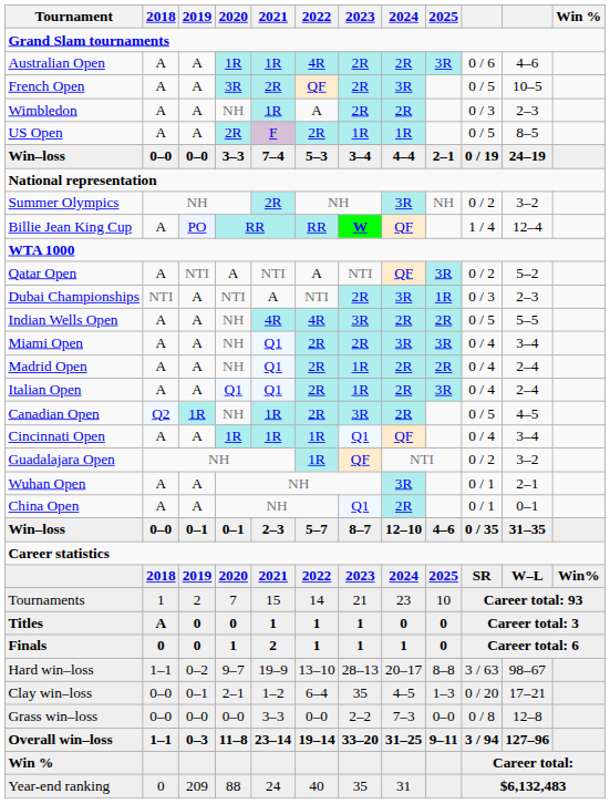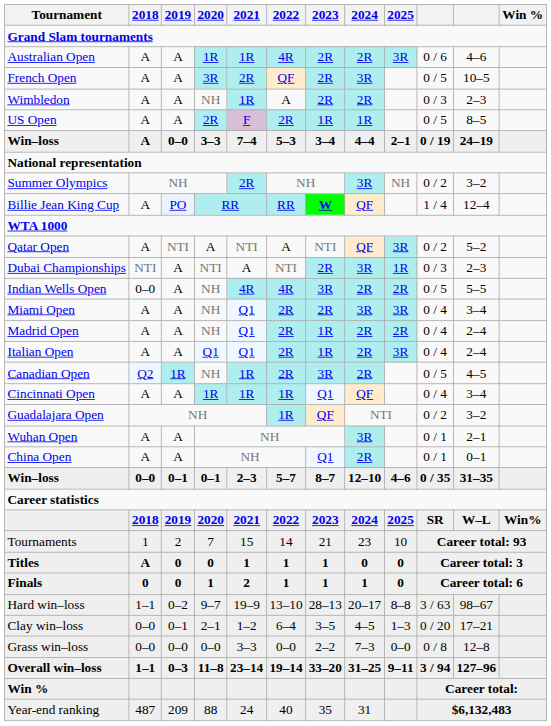Win–loss / 3–3 | 2018: 0–0 -> A
Indian Wells Open | 2018: A -> 0–0
Clay win–loss | 2023: 35 -> 3–5
Year-end ranking | 2018: 0 -> 487
